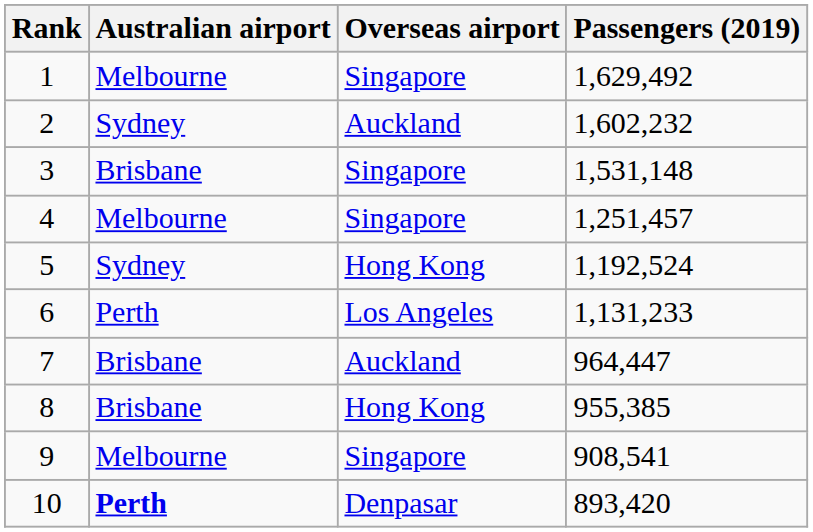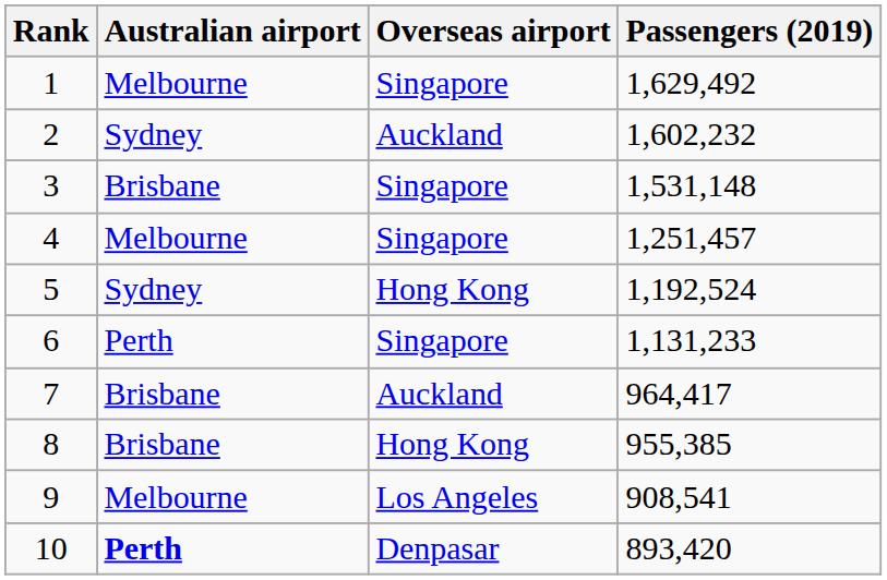6 | Overseas airport: Los Angeles -> Singapore
7 | Passengers (2019): 964,447 -> 964,417
9 | Overseas airport: Singapore -> Los Angeles
